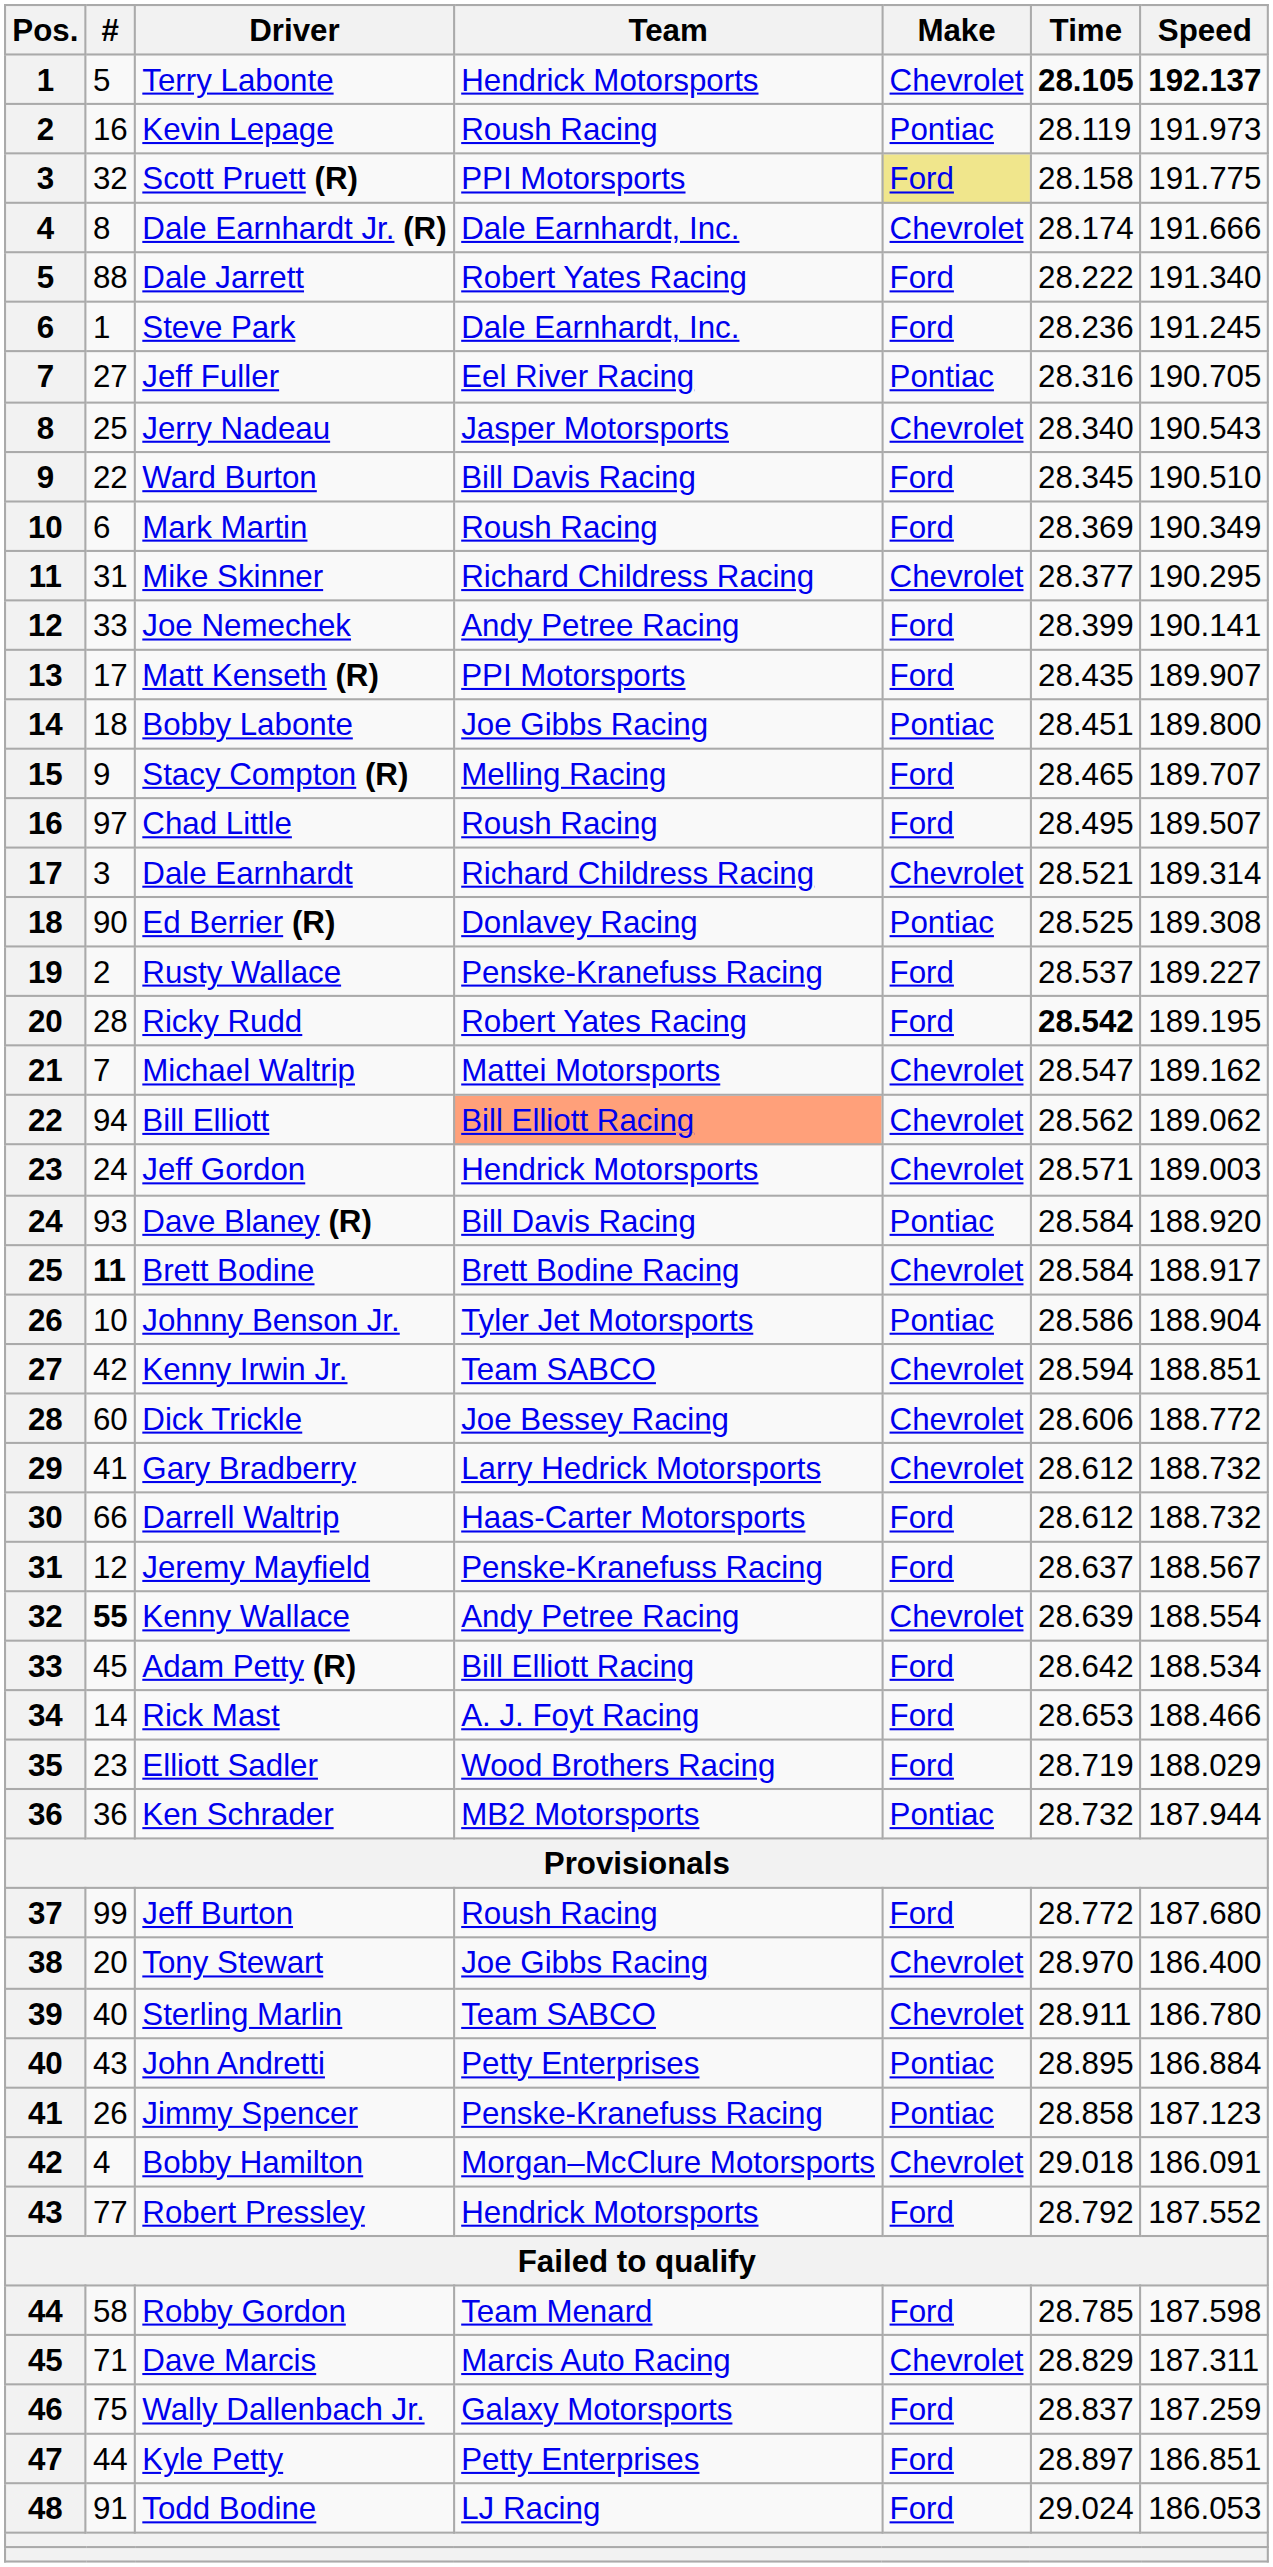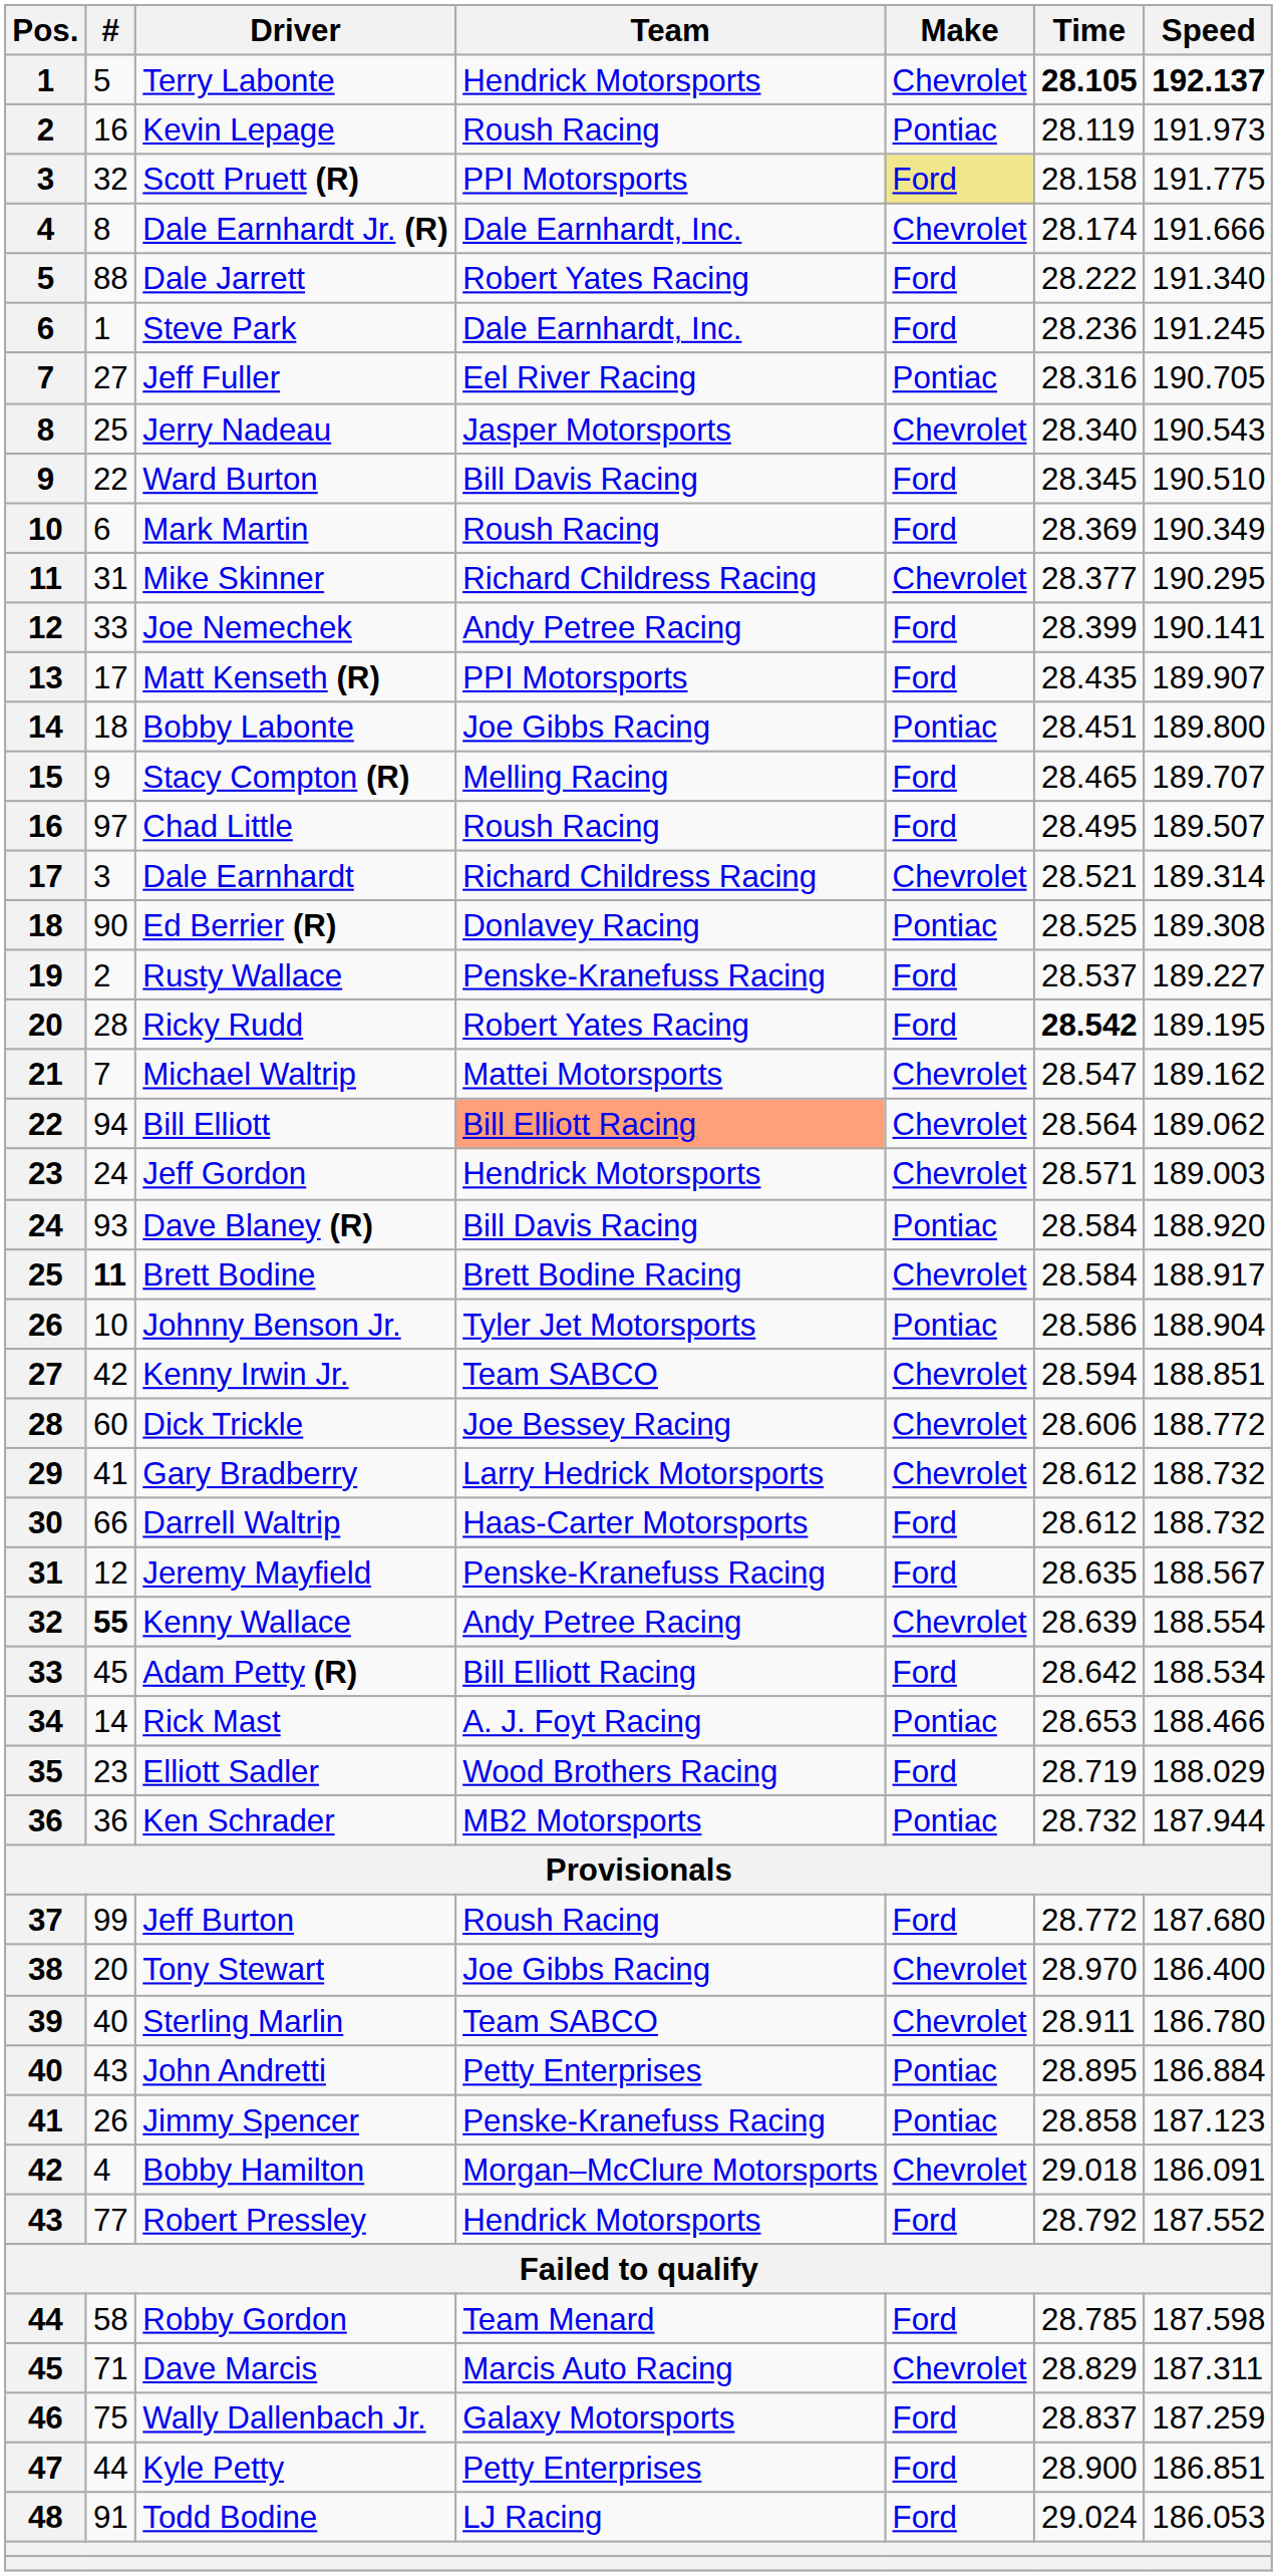Bill Elliott | Time: 28.562 -> 28.564
Jeremy Mayfield | Time: 28.637 -> 28.635
Rick Mast | Make: Ford -> Pontiac
Kyle Petty | Time: 28.897 -> 28.900
